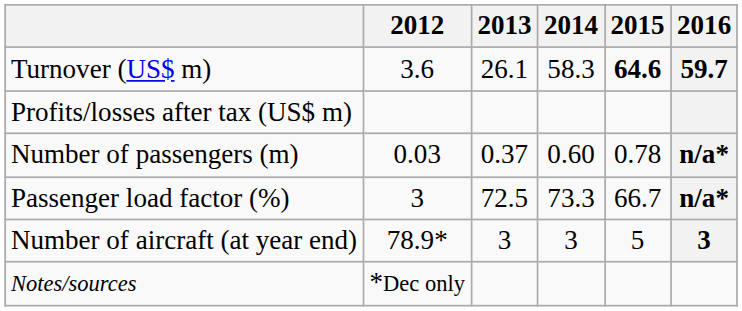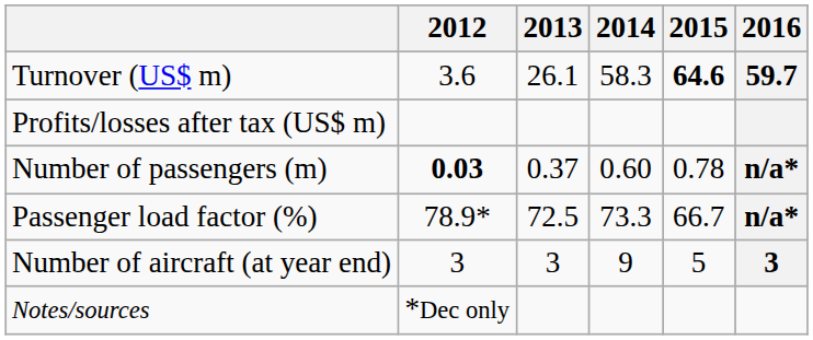Number of passengers (m) | 2012: normal -> bold
Passenger load factor (%) | 2012: 3 -> 78.9*
Number of aircraft (at year end) | 2012: 78.9* -> 3
Number of aircraft (at year end) | 2014: 3 -> 9
